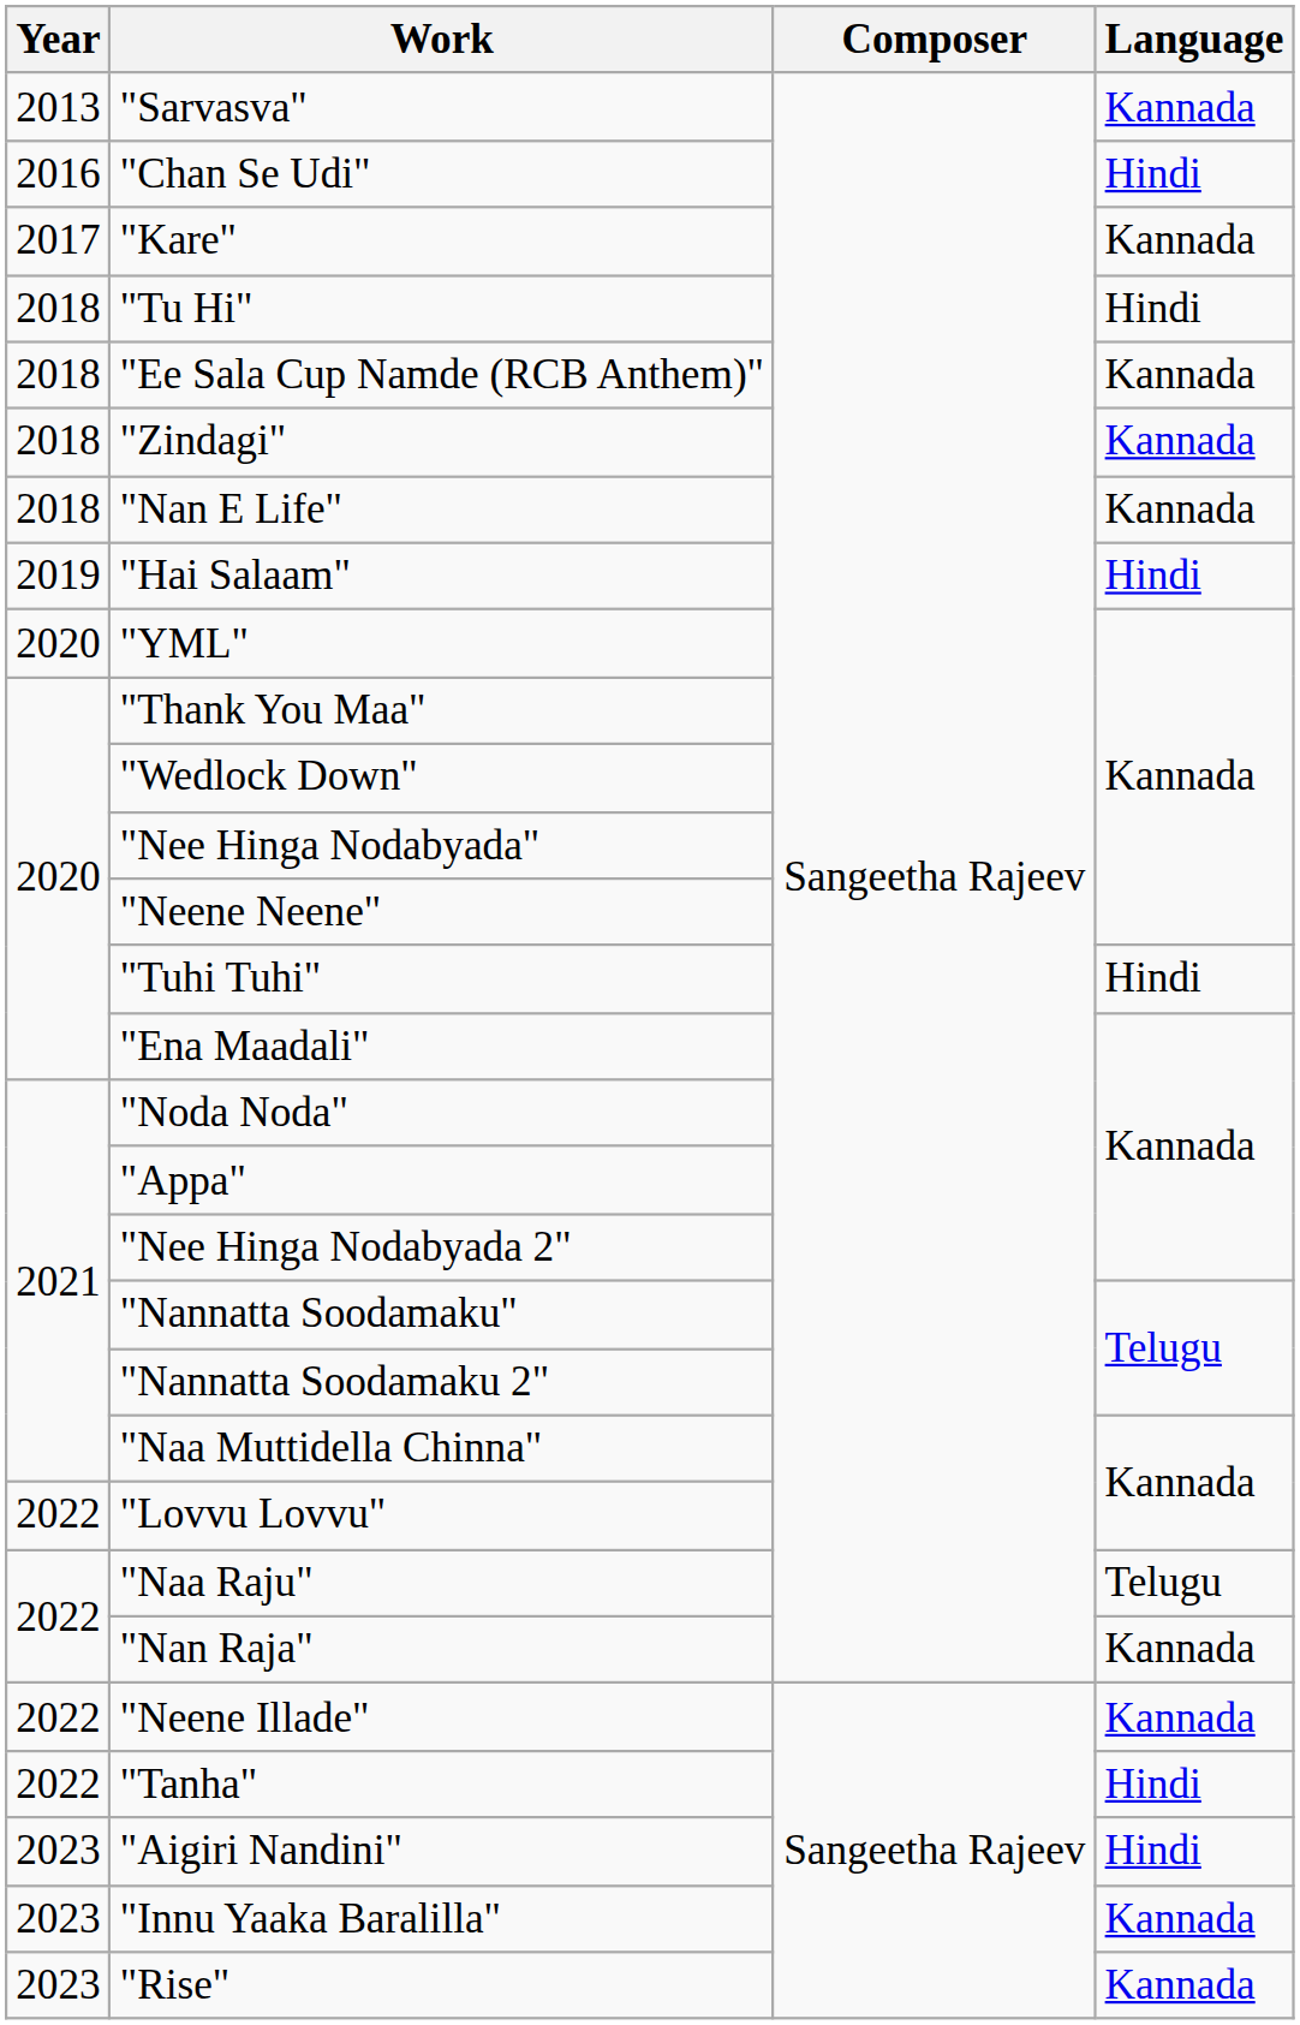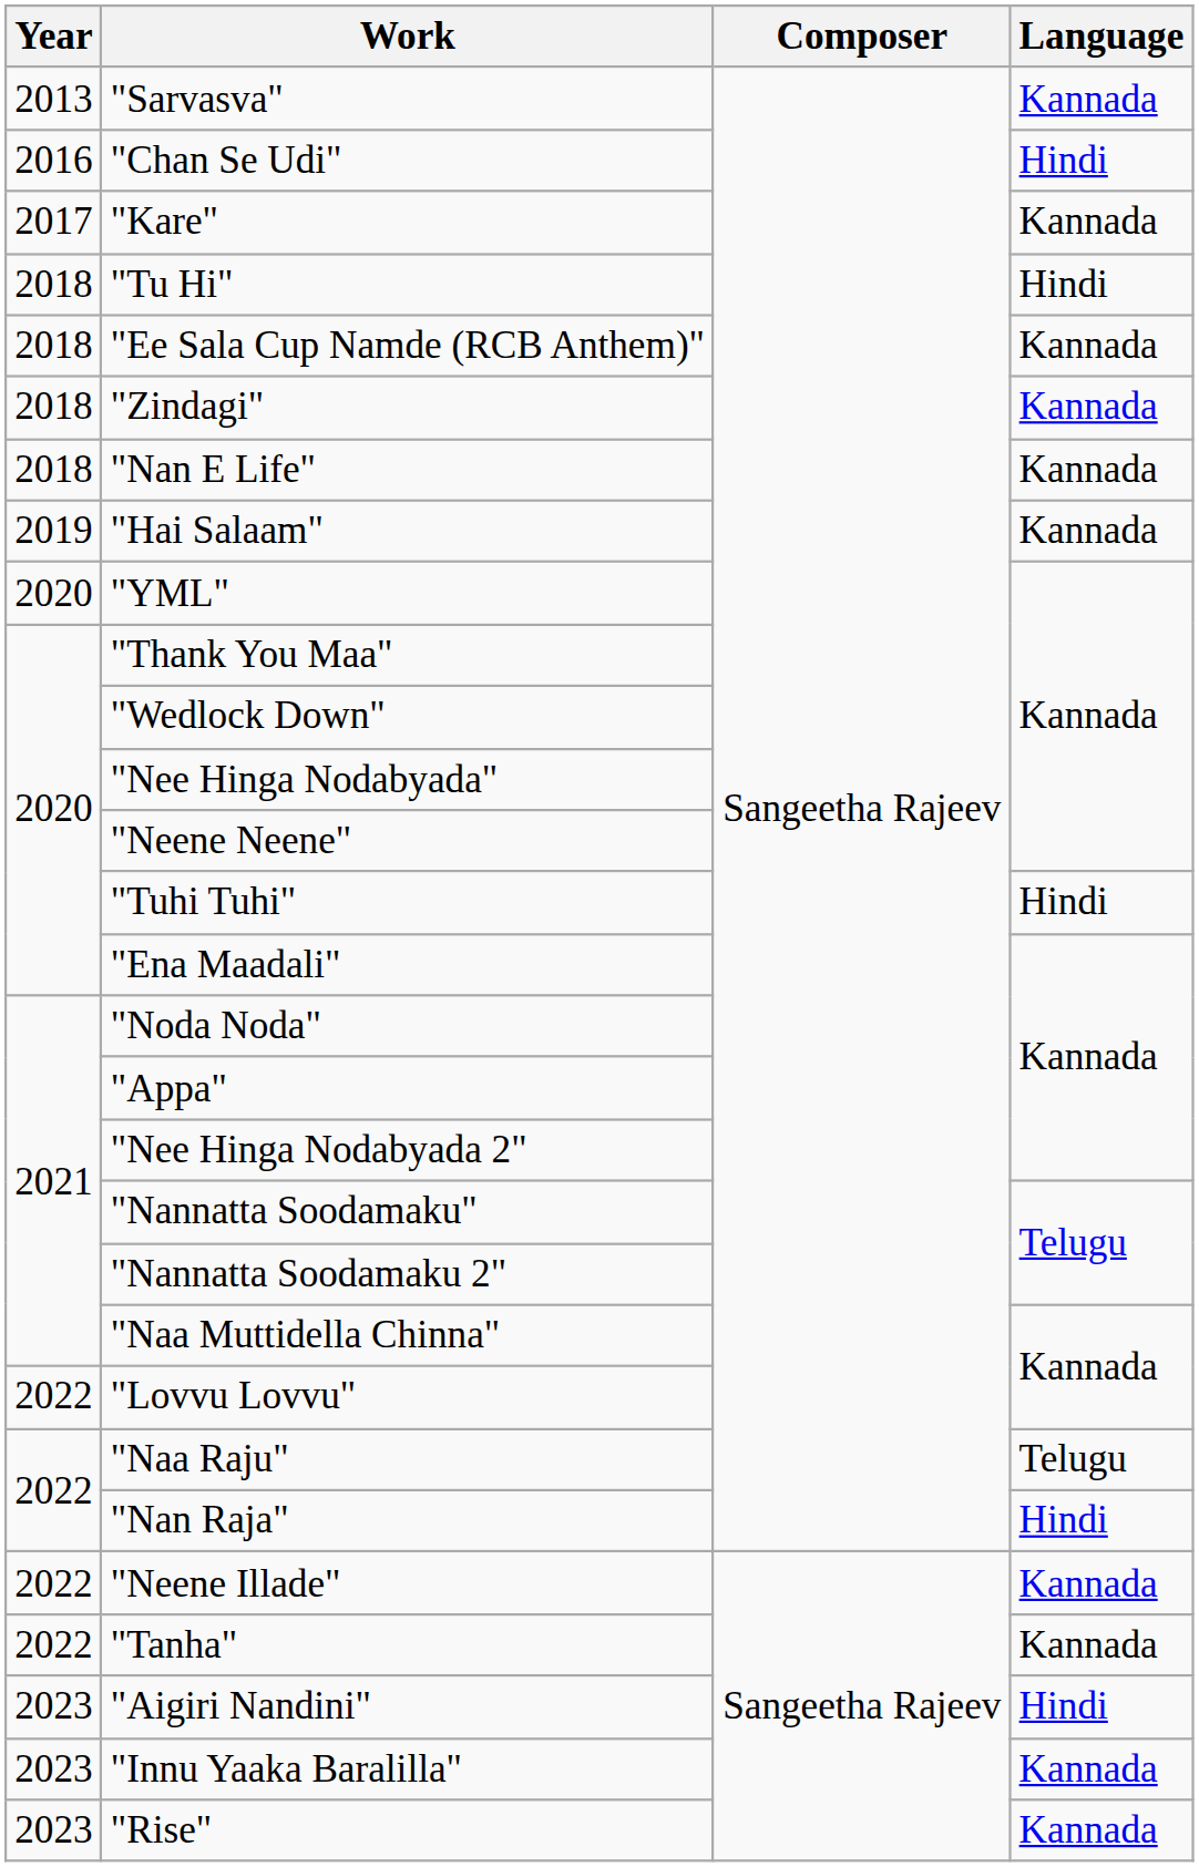"Hai Salaam" | Language: Hindi -> Kannada
"Nan Raja" | Language: Kannada -> Hindi
"Tanha" | Language: Hindi -> Kannada
